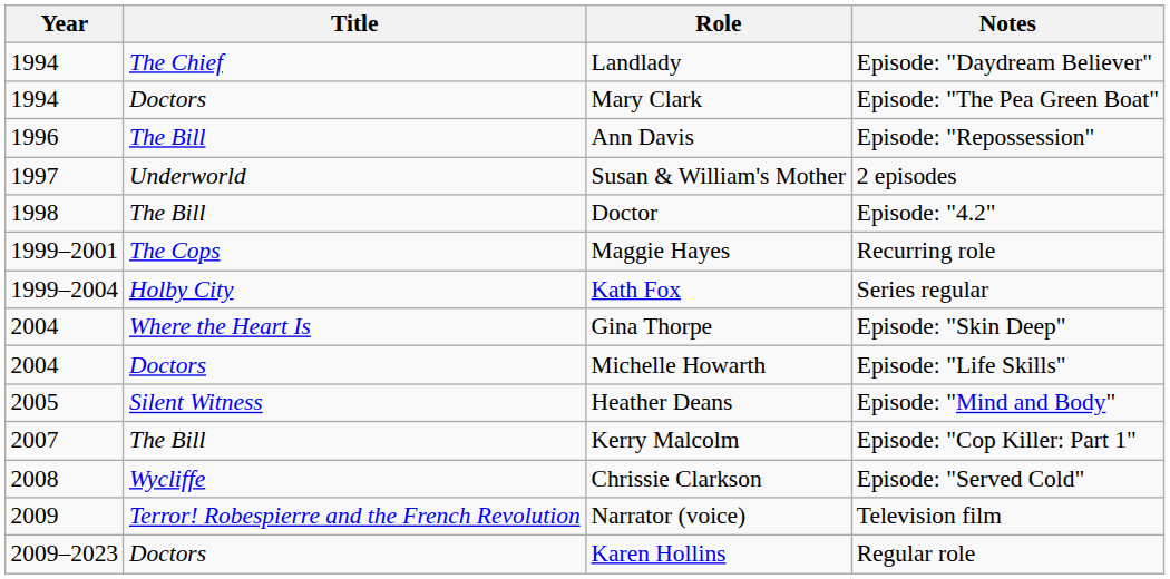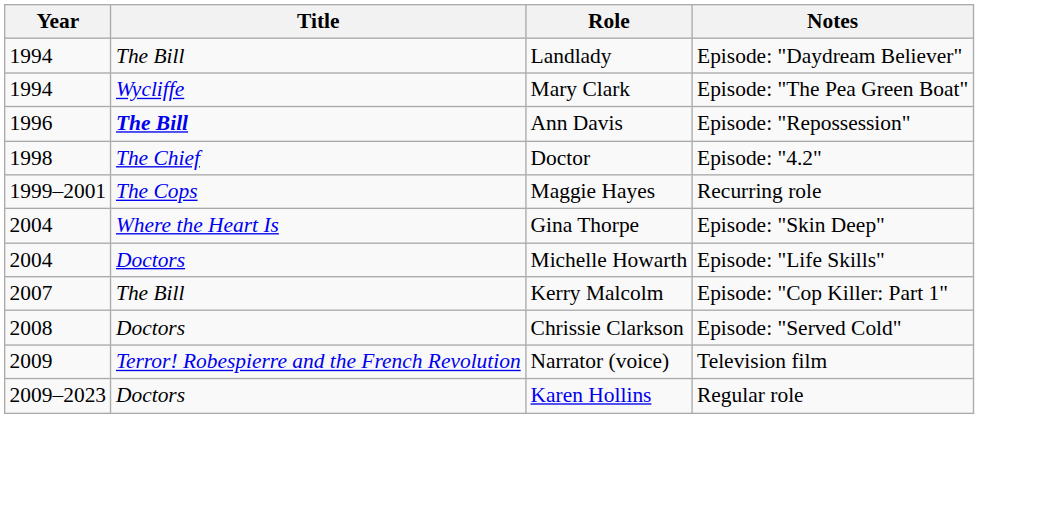Landlady | Title: The Chief -> The Bill
Mary Clark | Title: Doctors -> Wycliffe
Ann Davis | Title: normal -> bold
- row: 1997 | Underworld | Susan & William's Mother | 2 episodes
Doctor | Title: The Bill -> The Chief
- row: 1999–2004 | Holby City | Kath Fox | Series regular
- row: 2005 | Silent Witness | Heather Deans | Episode: "Mind and Body"
Chrissie Clarkson | Title: Wycliffe -> Doctors
